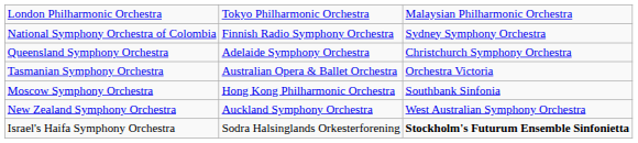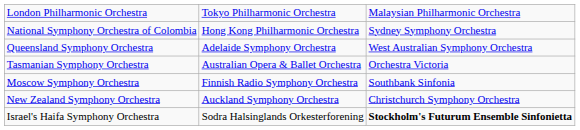National Symphony Orchestra of Colombia | column 2: Finnish Radio Symphony Orchestra -> Hong Kong Philharmonic Orchestra
Queensland Symphony Orchestra | column 3: Christchurch Symphony Orchestra -> West Australian Symphony Orchestra
Moscow Symphony Orchestra | column 2: Hong Kong Philharmonic Orchestra -> Finnish Radio Symphony Orchestra
New Zealand Symphony Orchestra | column 3: West Australian Symphony Orchestra -> Christchurch Symphony Orchestra
